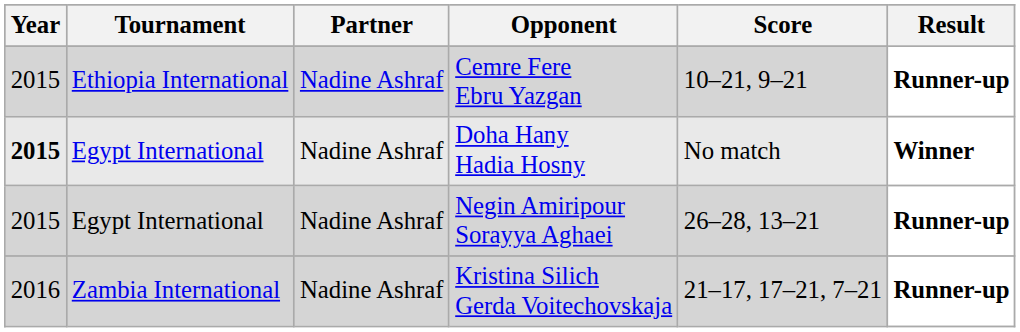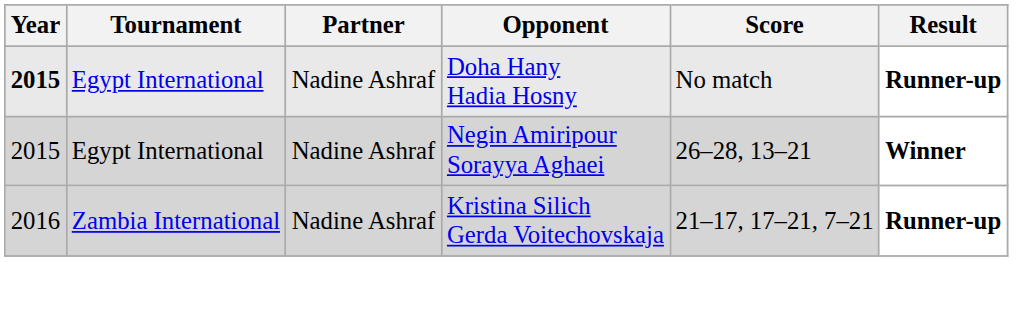- row: 2015 | Ethiopia International | Nadine Ashraf | Cemre Fere Ebru Yazgan | 10–21, 9–21 | Runner-up
Doha Hany Hadia Hosny | Result: Winner -> Runner-up
Negin Amiripour Sorayya Aghaei | Result: Runner-up -> Winner
